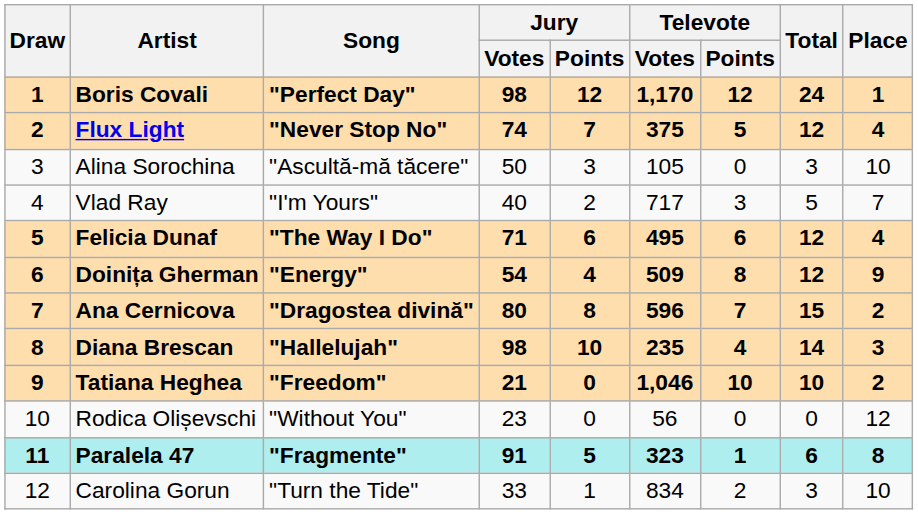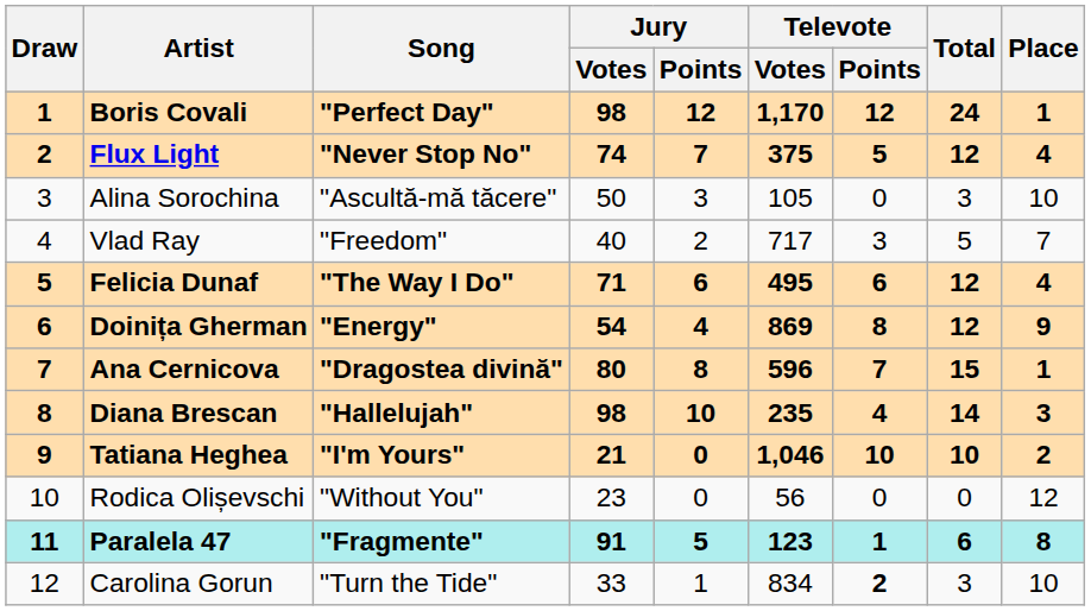Vlad Ray | Song: "I'm Yours" -> "Freedom"
Doinița Gherman | Televote / Votes: 509 -> 869
Ana Cernicova | Place: 2 -> 1
Tatiana Heghea | Song: "Freedom" -> "I'm Yours"
Paralela 47 | Televote / Votes: 323 -> 123
Carolina Gorun | Televote / Points: normal -> bold
